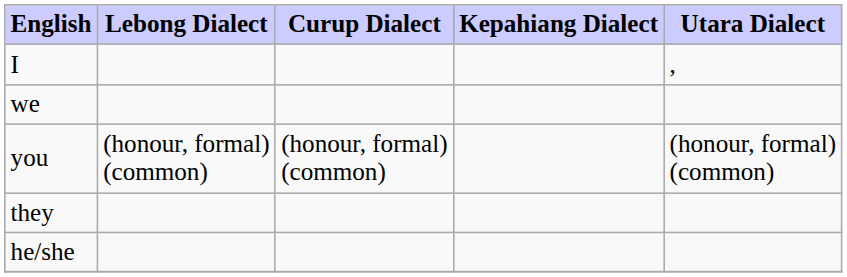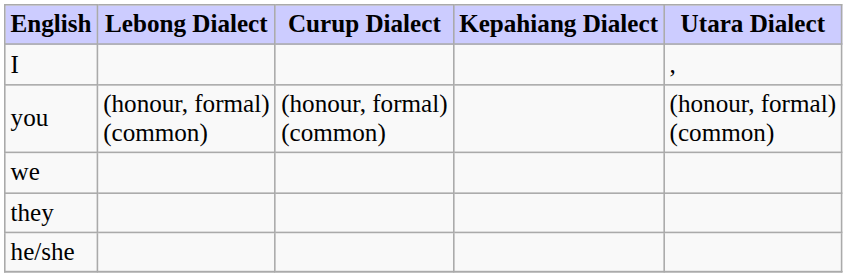rows swapped: you <-> we
